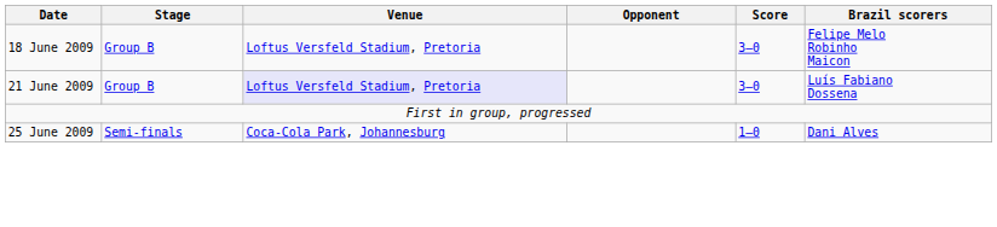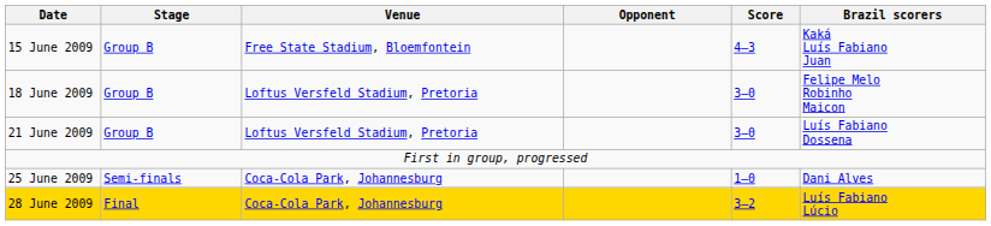+ row: 15 June 2009 | Group B | Free State Stadium, Bloemfontein | 4–3 | Kaká Luís Fabiano Juan
21 June 2009 | Venue: lavender background -> no background
+ row: 28 June 2009 | Final | Coca-Cola Park, Johannesburg | 3–2 | Luís Fabiano Lúcio
